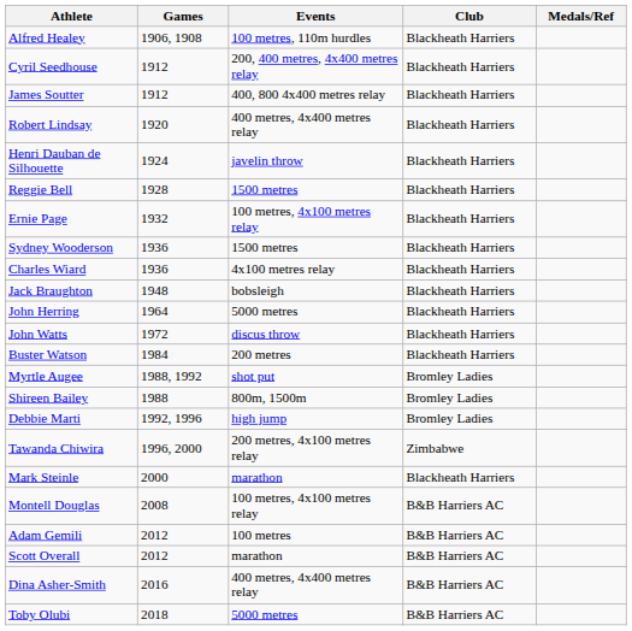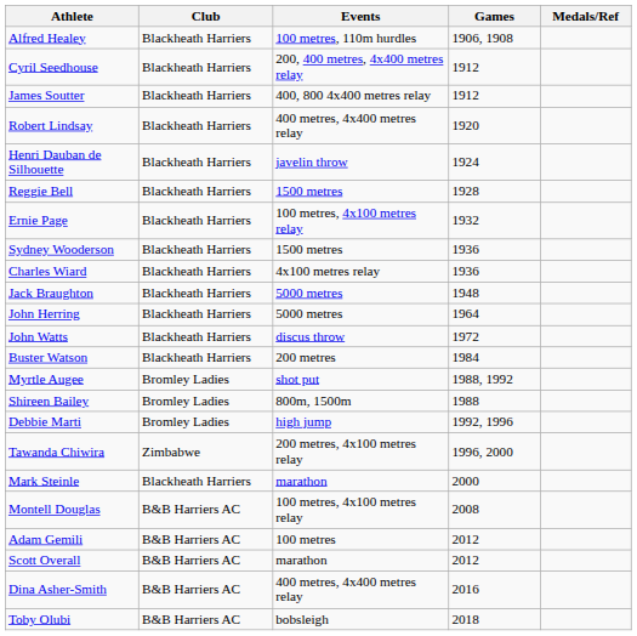columns swapped: Club <-> Games
Jack Braughton | Events: bobsleigh -> 5000 metres
Toby Olubi | Events: 5000 metres -> bobsleigh
